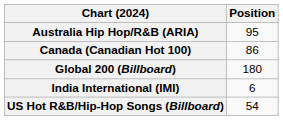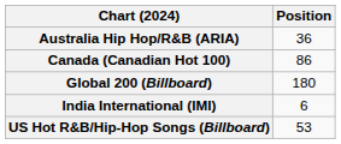Australia Hip Hop/R&B (ARIA) | Position: 95 -> 36
US Hot R&B/Hip-Hop Songs (Billboard) | Position: 54 -> 53
